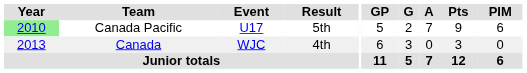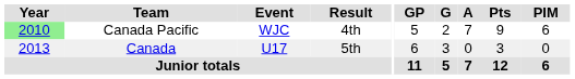Canada Pacific | Event: U17 -> WJC
Canada Pacific | Result: 5th -> 4th
Canada | Event: WJC -> U17
Canada | Result: 4th -> 5th
